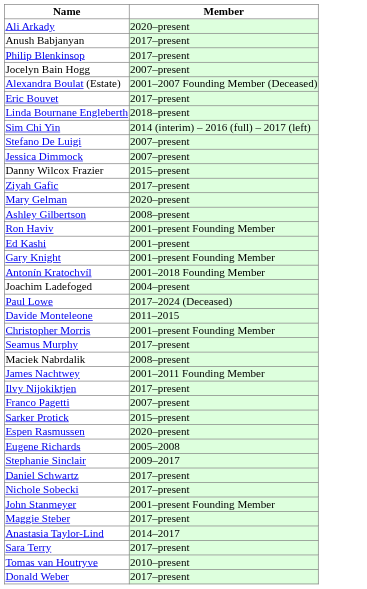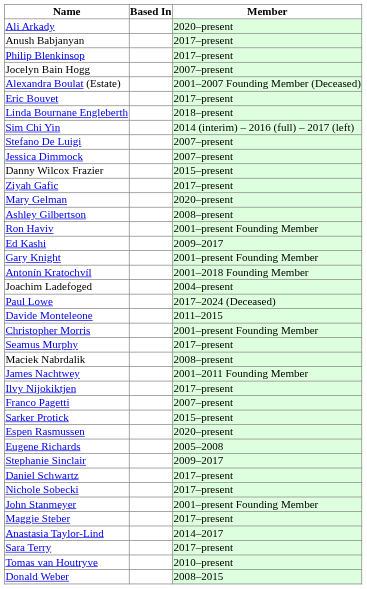+ column: Based In
Ed Kashi | Member: 2001–present -> 2009–2017
Donald Weber | Member: 2017–present -> 2008–2015
